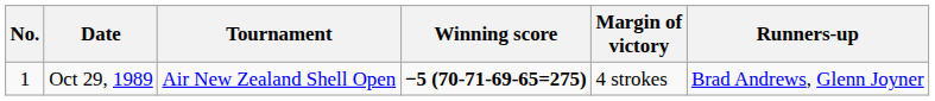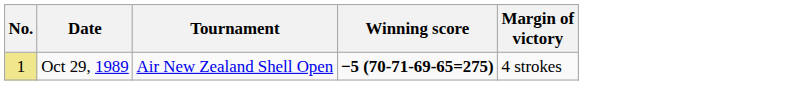- column: Runners-up | Brad Andrews, Glenn Joyner
Oct 29, 1989 | No.: no background -> khaki background
